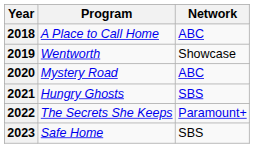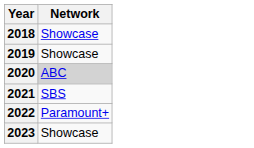- column: Program | A Place to Call Home | Wentworth | Mystery Road | Hungry Ghosts | The Secrets She Keeps | Safe Home
2018 | Network: ABC -> Showcase
2020 | Network: no background -> lightgrey background
2023 | Network: SBS -> Showcase
